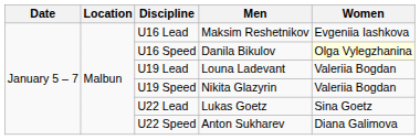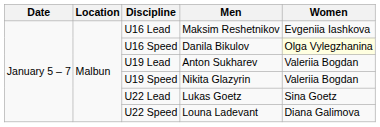U19 Lead | Men: Louna Ladevant -> Anton Sukharev
U22 Speed | Men: Anton Sukharev -> Louna Ladevant
